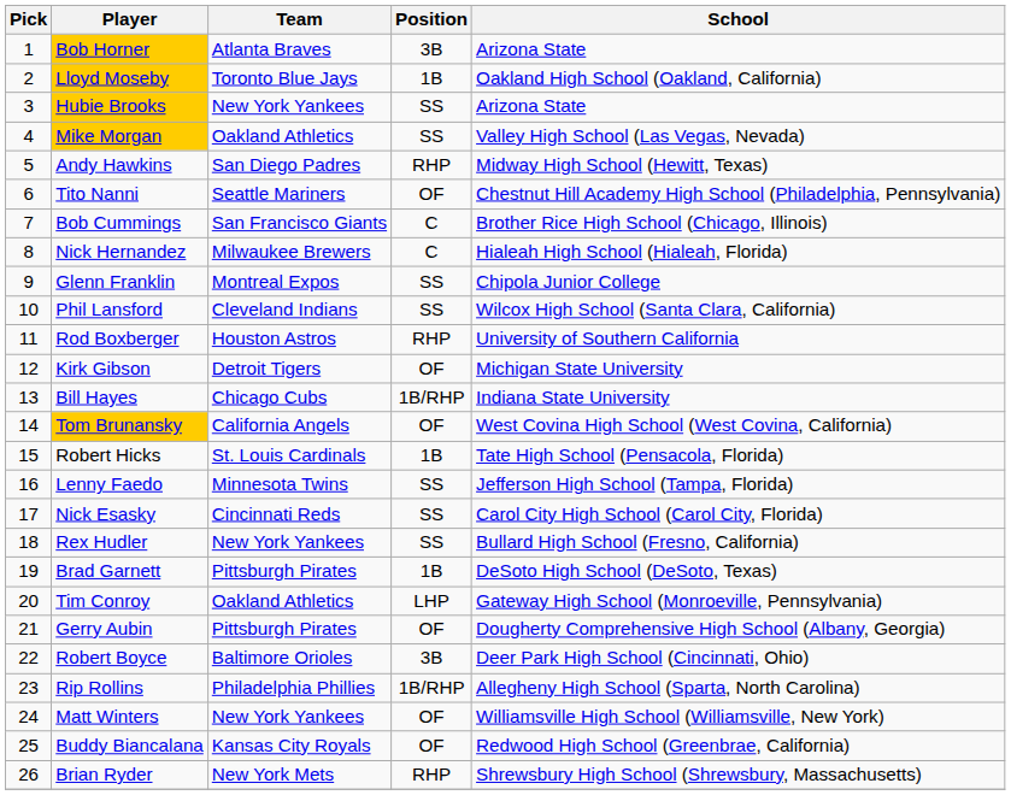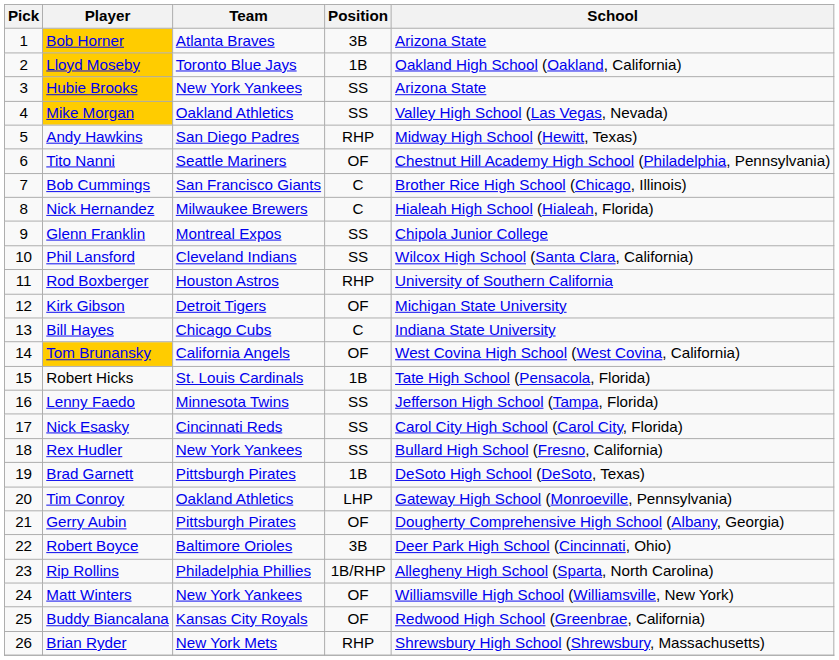Bill Hayes | Position: 1B/RHP -> C
